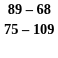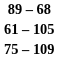+ row: 61 – 105
